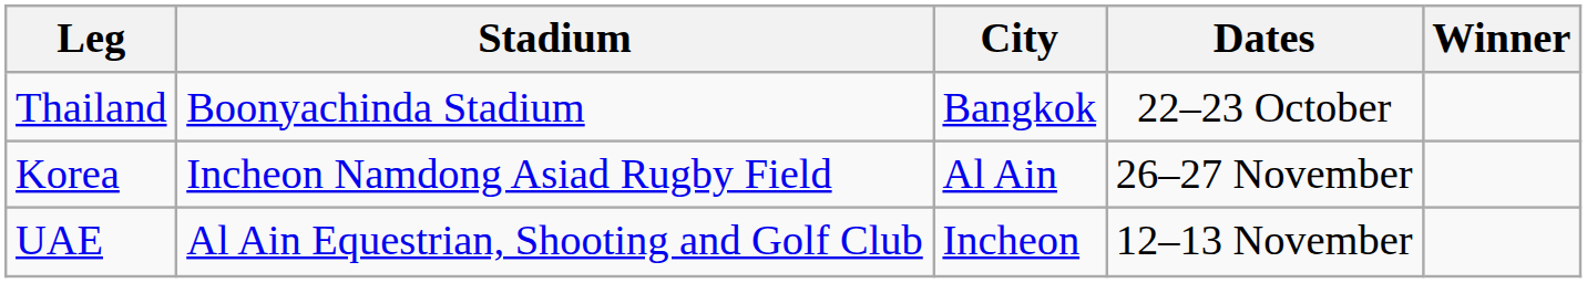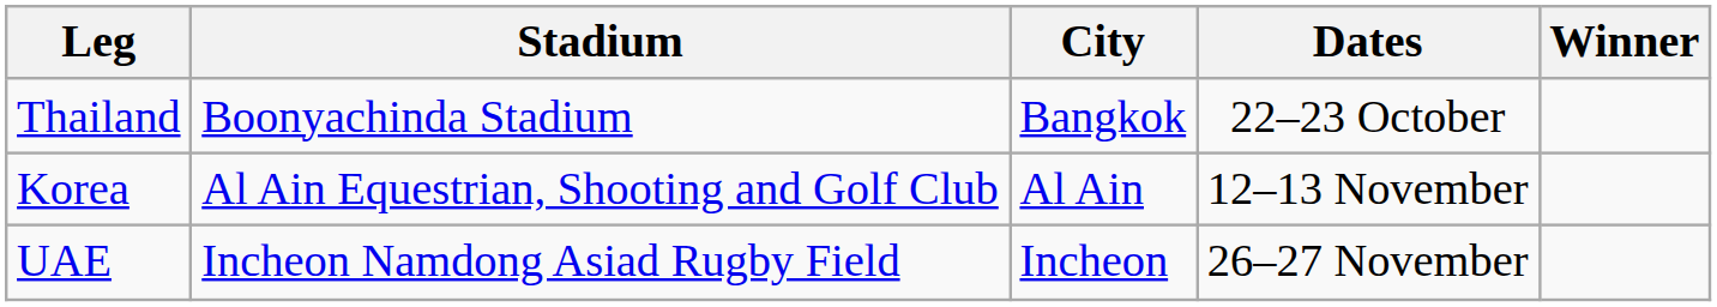Korea | Stadium: Incheon Namdong Asiad Rugby Field -> Al Ain Equestrian, Shooting and Golf Club
Korea | Dates: 26–27 November -> 12–13 November
UAE | Stadium: Al Ain Equestrian, Shooting and Golf Club -> Incheon Namdong Asiad Rugby Field
UAE | Dates: 12–13 November -> 26–27 November
